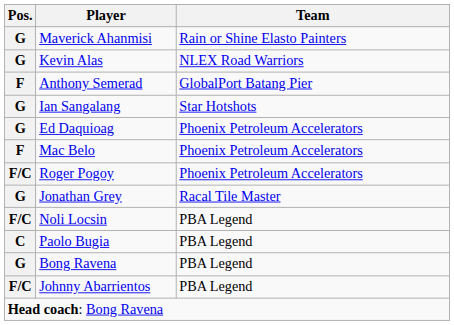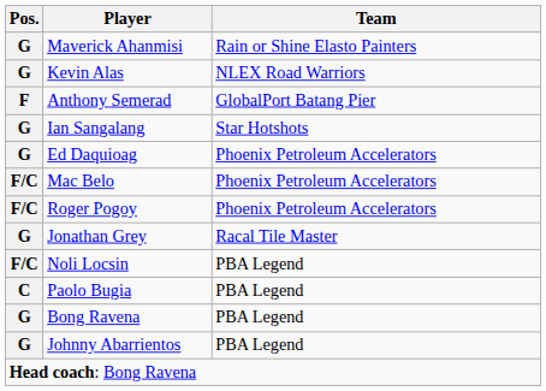Mac Belo | Pos.: F -> F/C
Johnny Abarrientos | Pos.: F/C -> G
